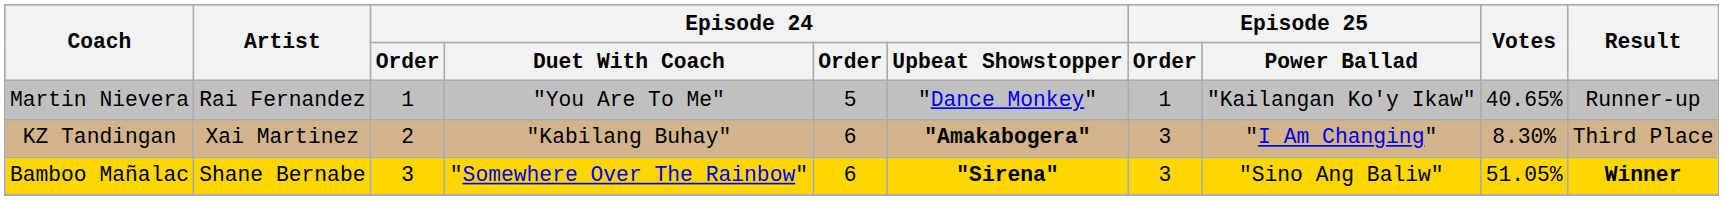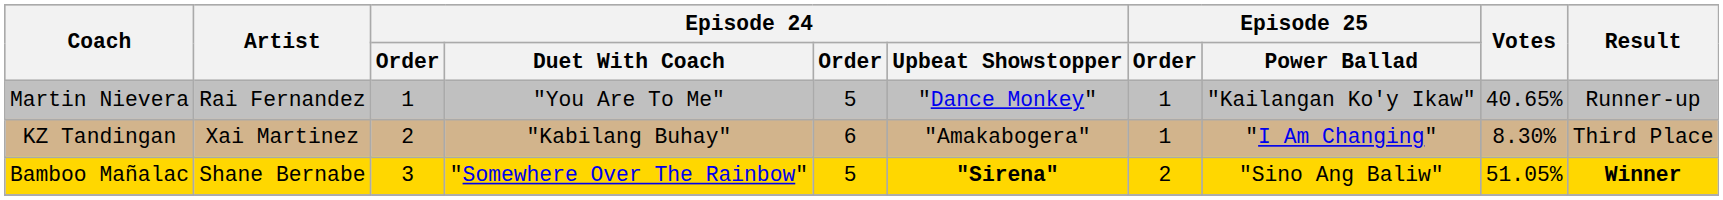KZ Tandingan | Episode 24 / Upbeat Showstopper: bold -> normal
KZ Tandingan | Episode 25 / Order: 3 -> 1
Bamboo Mañalac | column 5: 6 -> 5
Bamboo Mañalac | Episode 25 / Order: 3 -> 2
